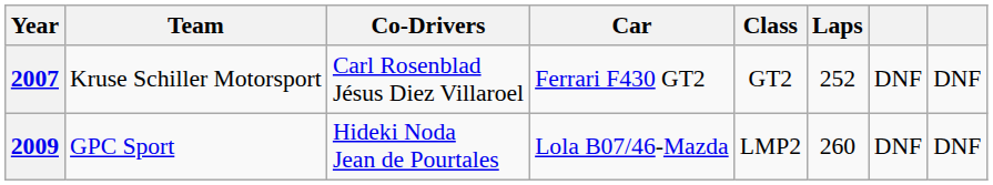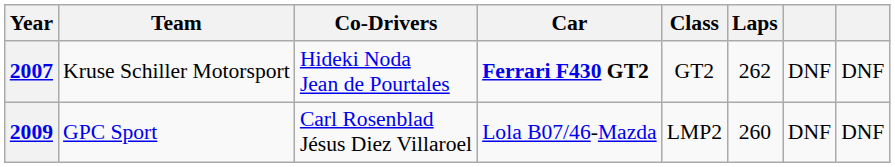2007 | Co-Drivers: Carl Rosenblad Jésus Diez Villaroel -> Hideki Noda Jean de Pourtales
2007 | Car: normal -> bold
2007 | Laps: 252 -> 262
2009 | Co-Drivers: Hideki Noda Jean de Pourtales -> Carl Rosenblad Jésus Diez Villaroel
